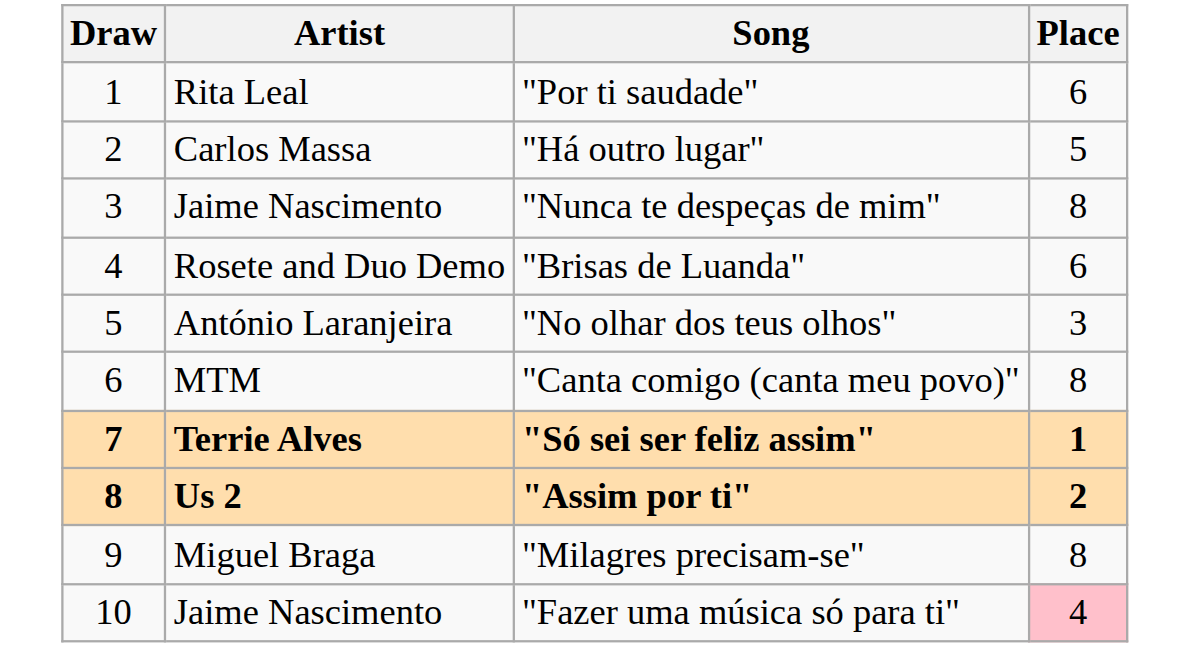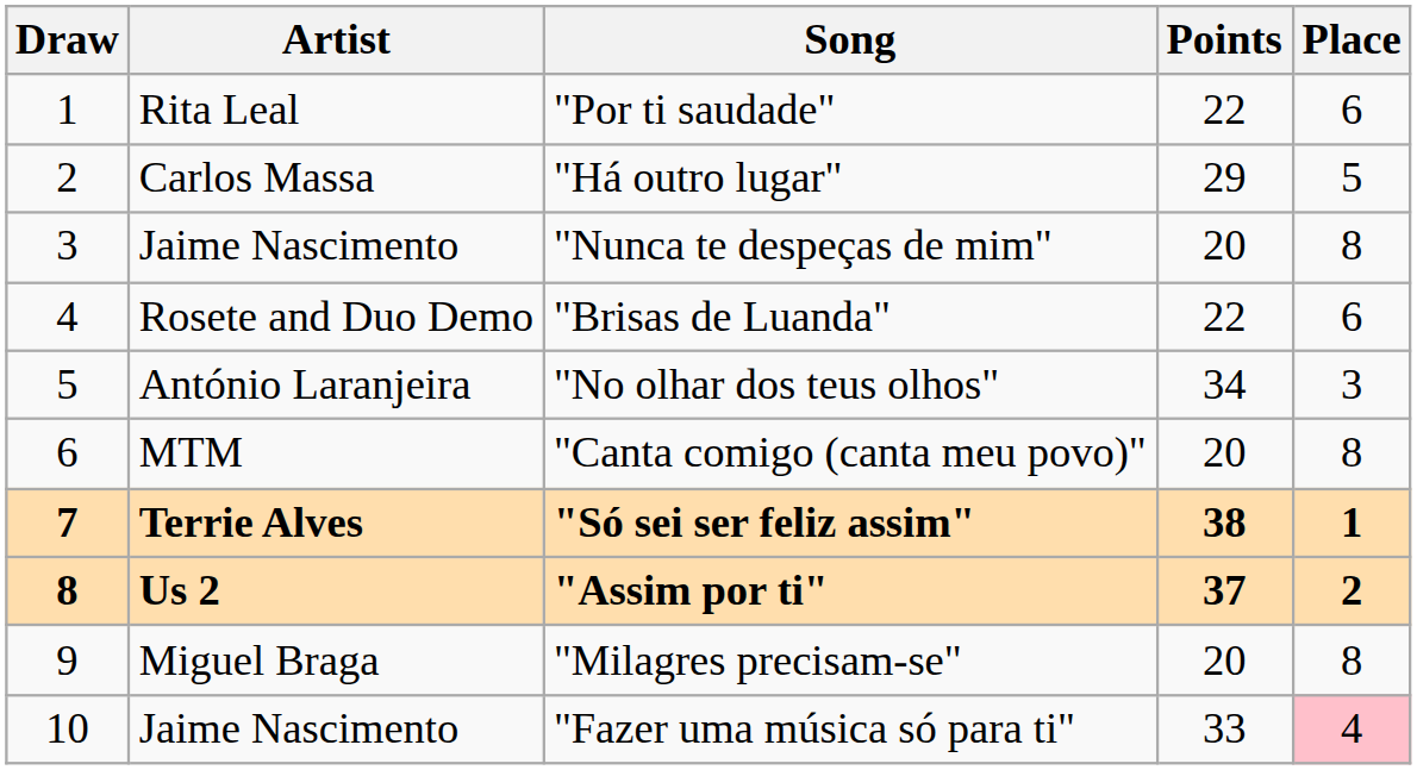+ column: Points | 22 | 29 | 20 | 22 | 34 | 20 | 38 | 37 | 20 | 33
